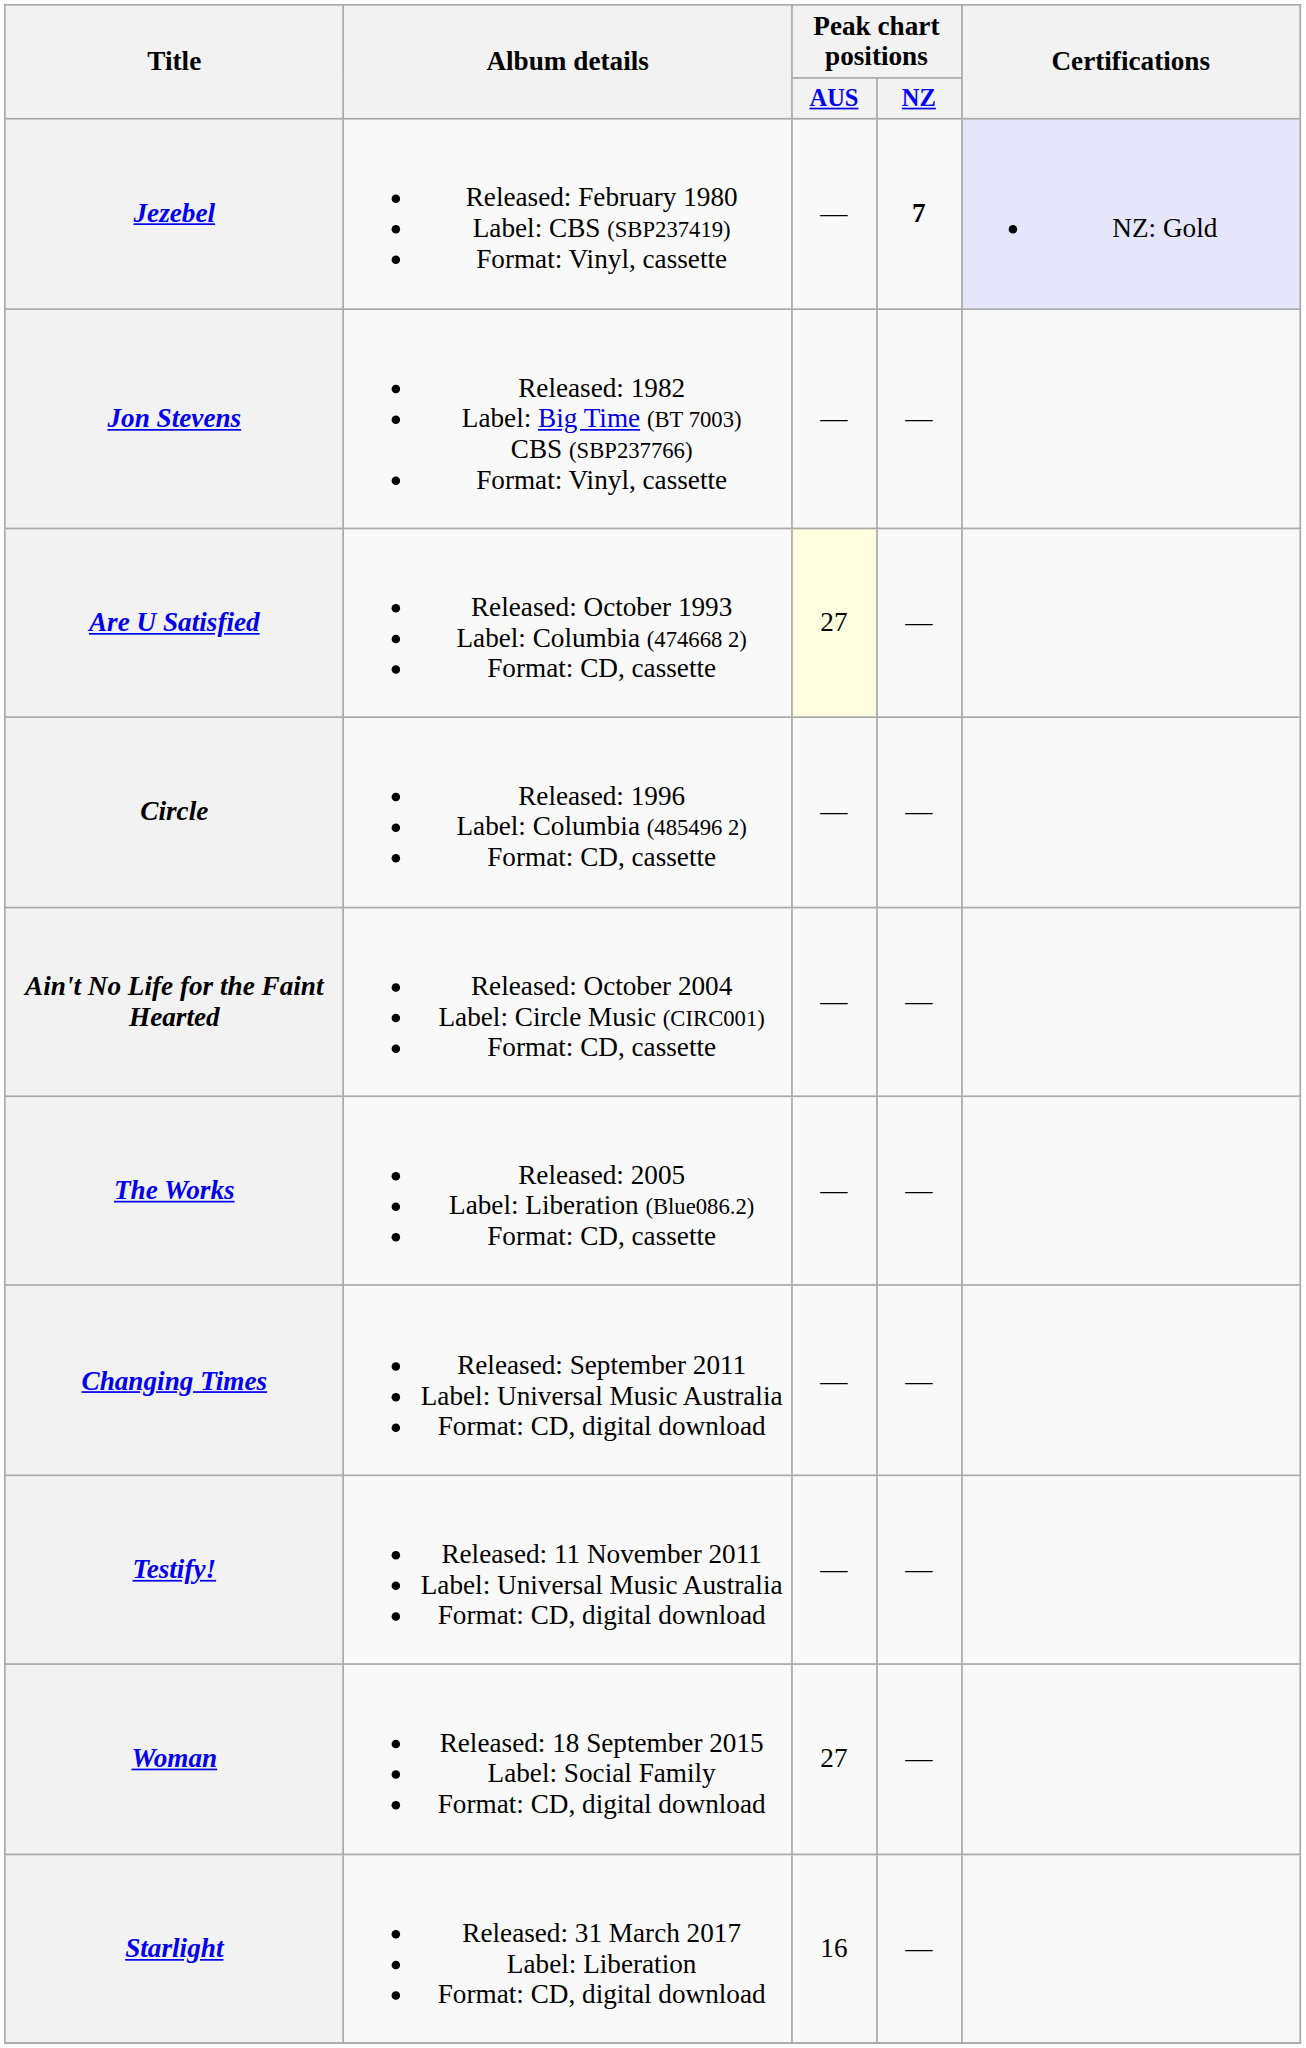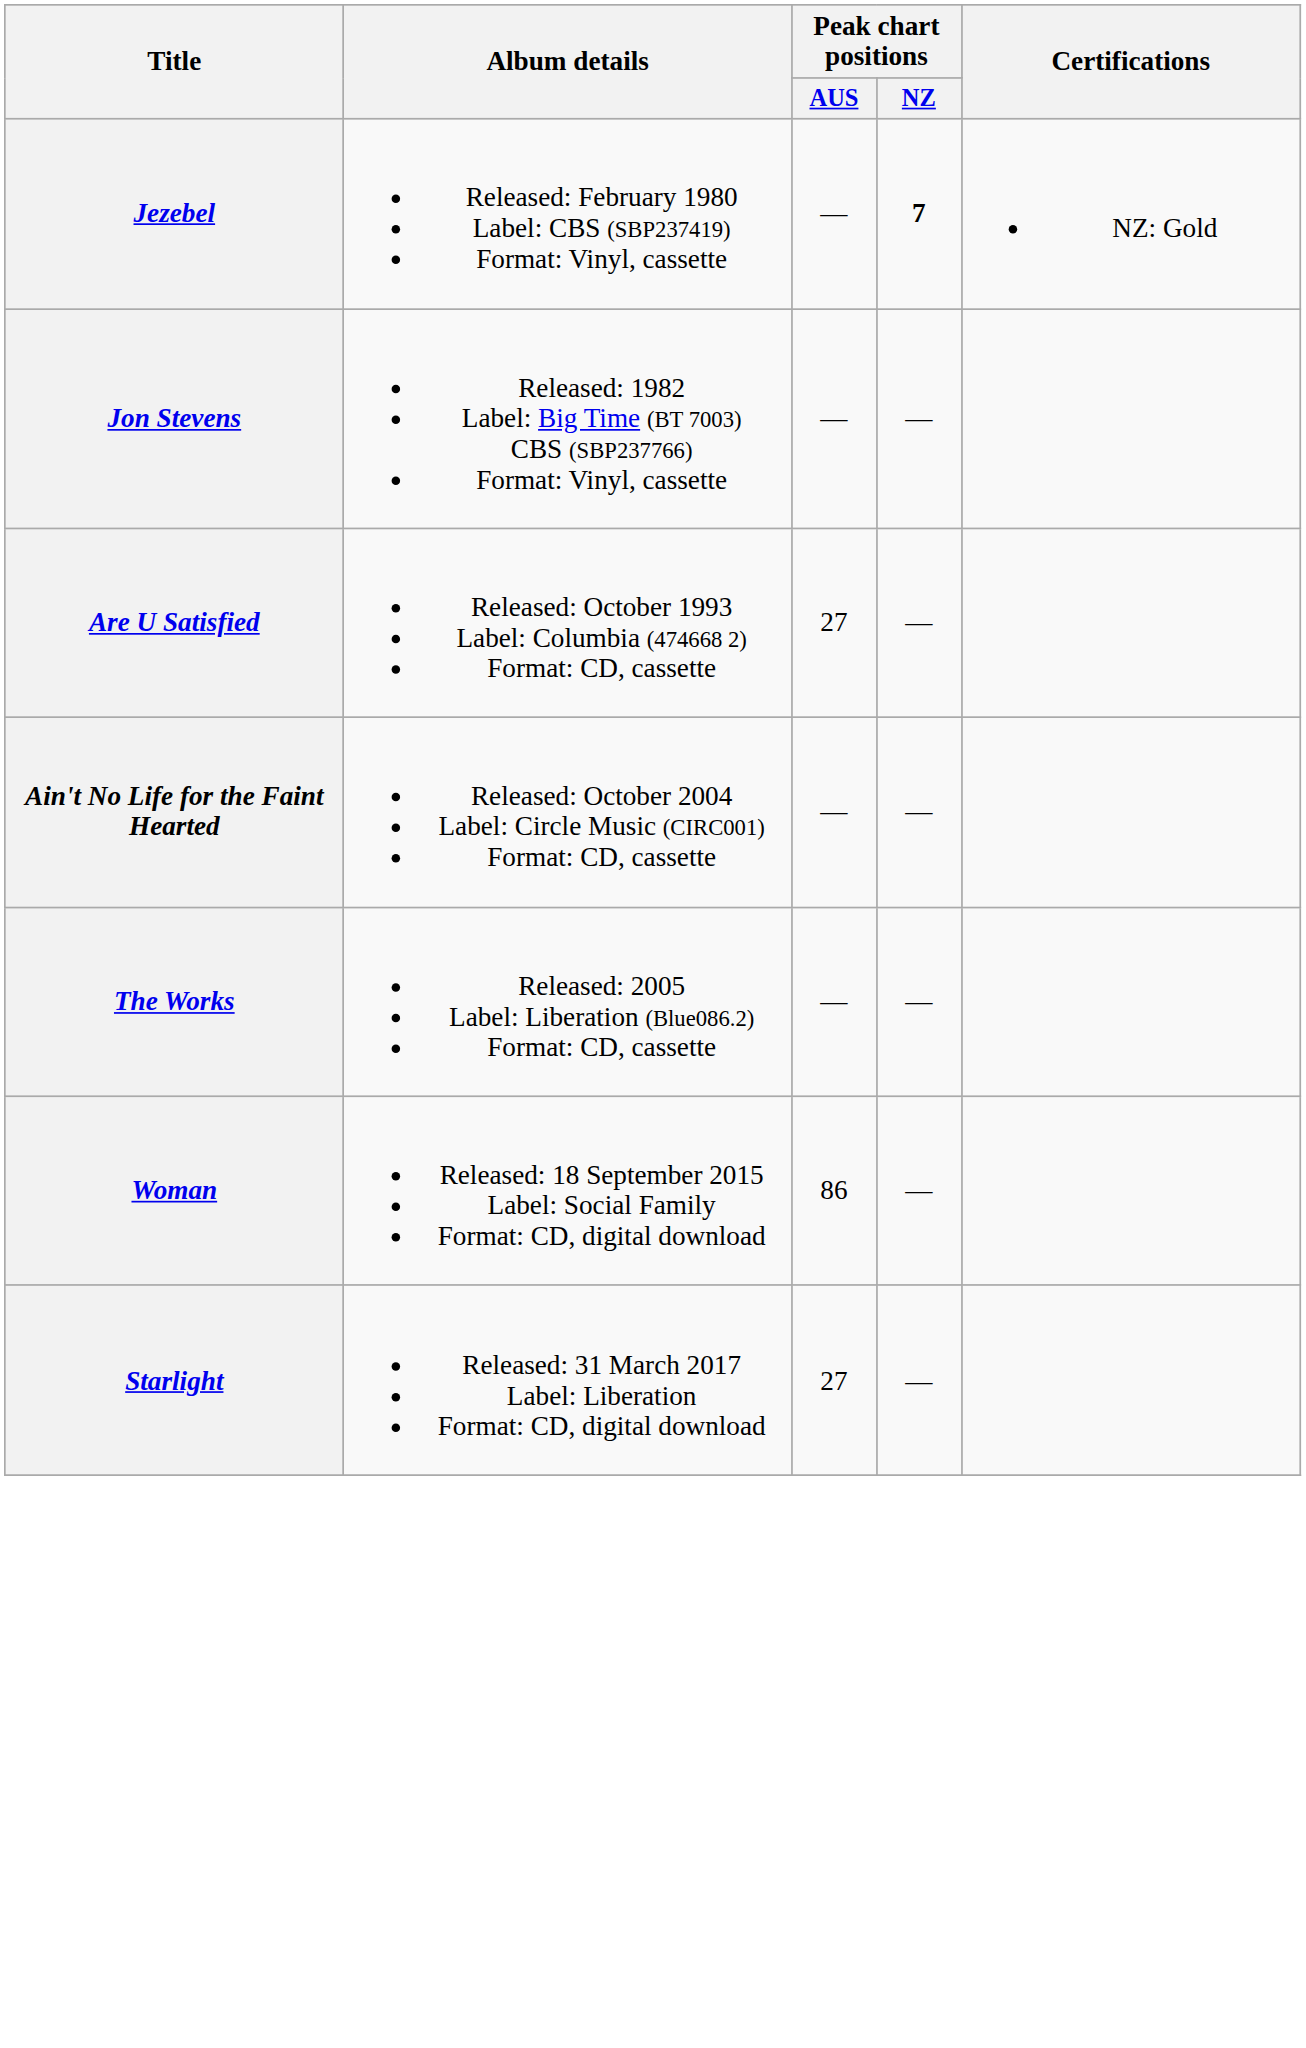Jezebel | Certifications: lavender background -> no background
Are U Satisfied | Peak chart positions / AUS: lightyellow background -> no background
- row: Circle | Released: 1996 Label: Columbia (485496 2) Format: CD, cassette | — | —
- row: Changing Times | Released: September 2011 Label: Universal Music Australia Format: CD, digital download | — | —
- row: Testify! | Released: 11 November 2011 Label: Universal Music Australia Format: CD, digital download | — | —
Woman | Peak chart positions / AUS: 27 -> 86
Starlight | Peak chart positions / AUS: 16 -> 27
